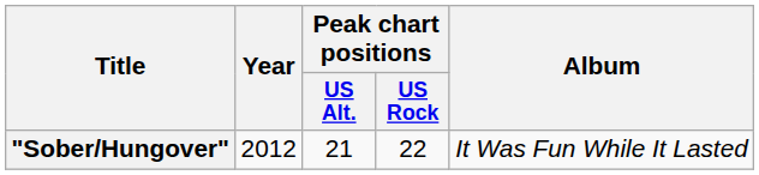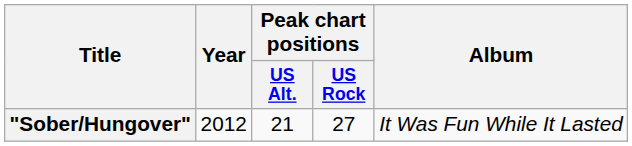"Sober/Hungover" | Peak chart positions / US Rock: 22 -> 27
